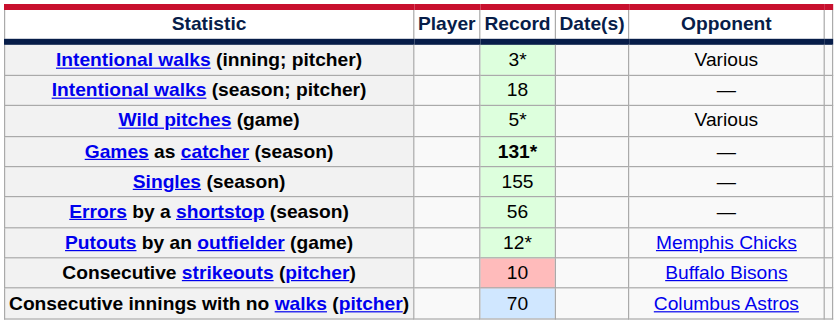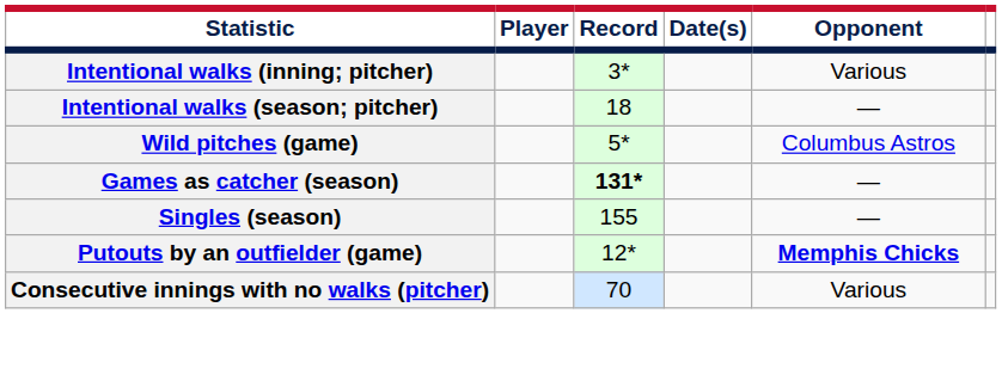Wild pitches (game) | Opponent: Various -> Columbus Astros
- row: Errors by a shortstop (season) | 56 | —
Putouts by an outfielder (game) | Opponent: normal -> bold
- row: Consecutive strikeouts (pitcher) | 10 | Buffalo Bisons
Consecutive innings with no walks (pitcher) | Opponent: Columbus Astros -> Various
